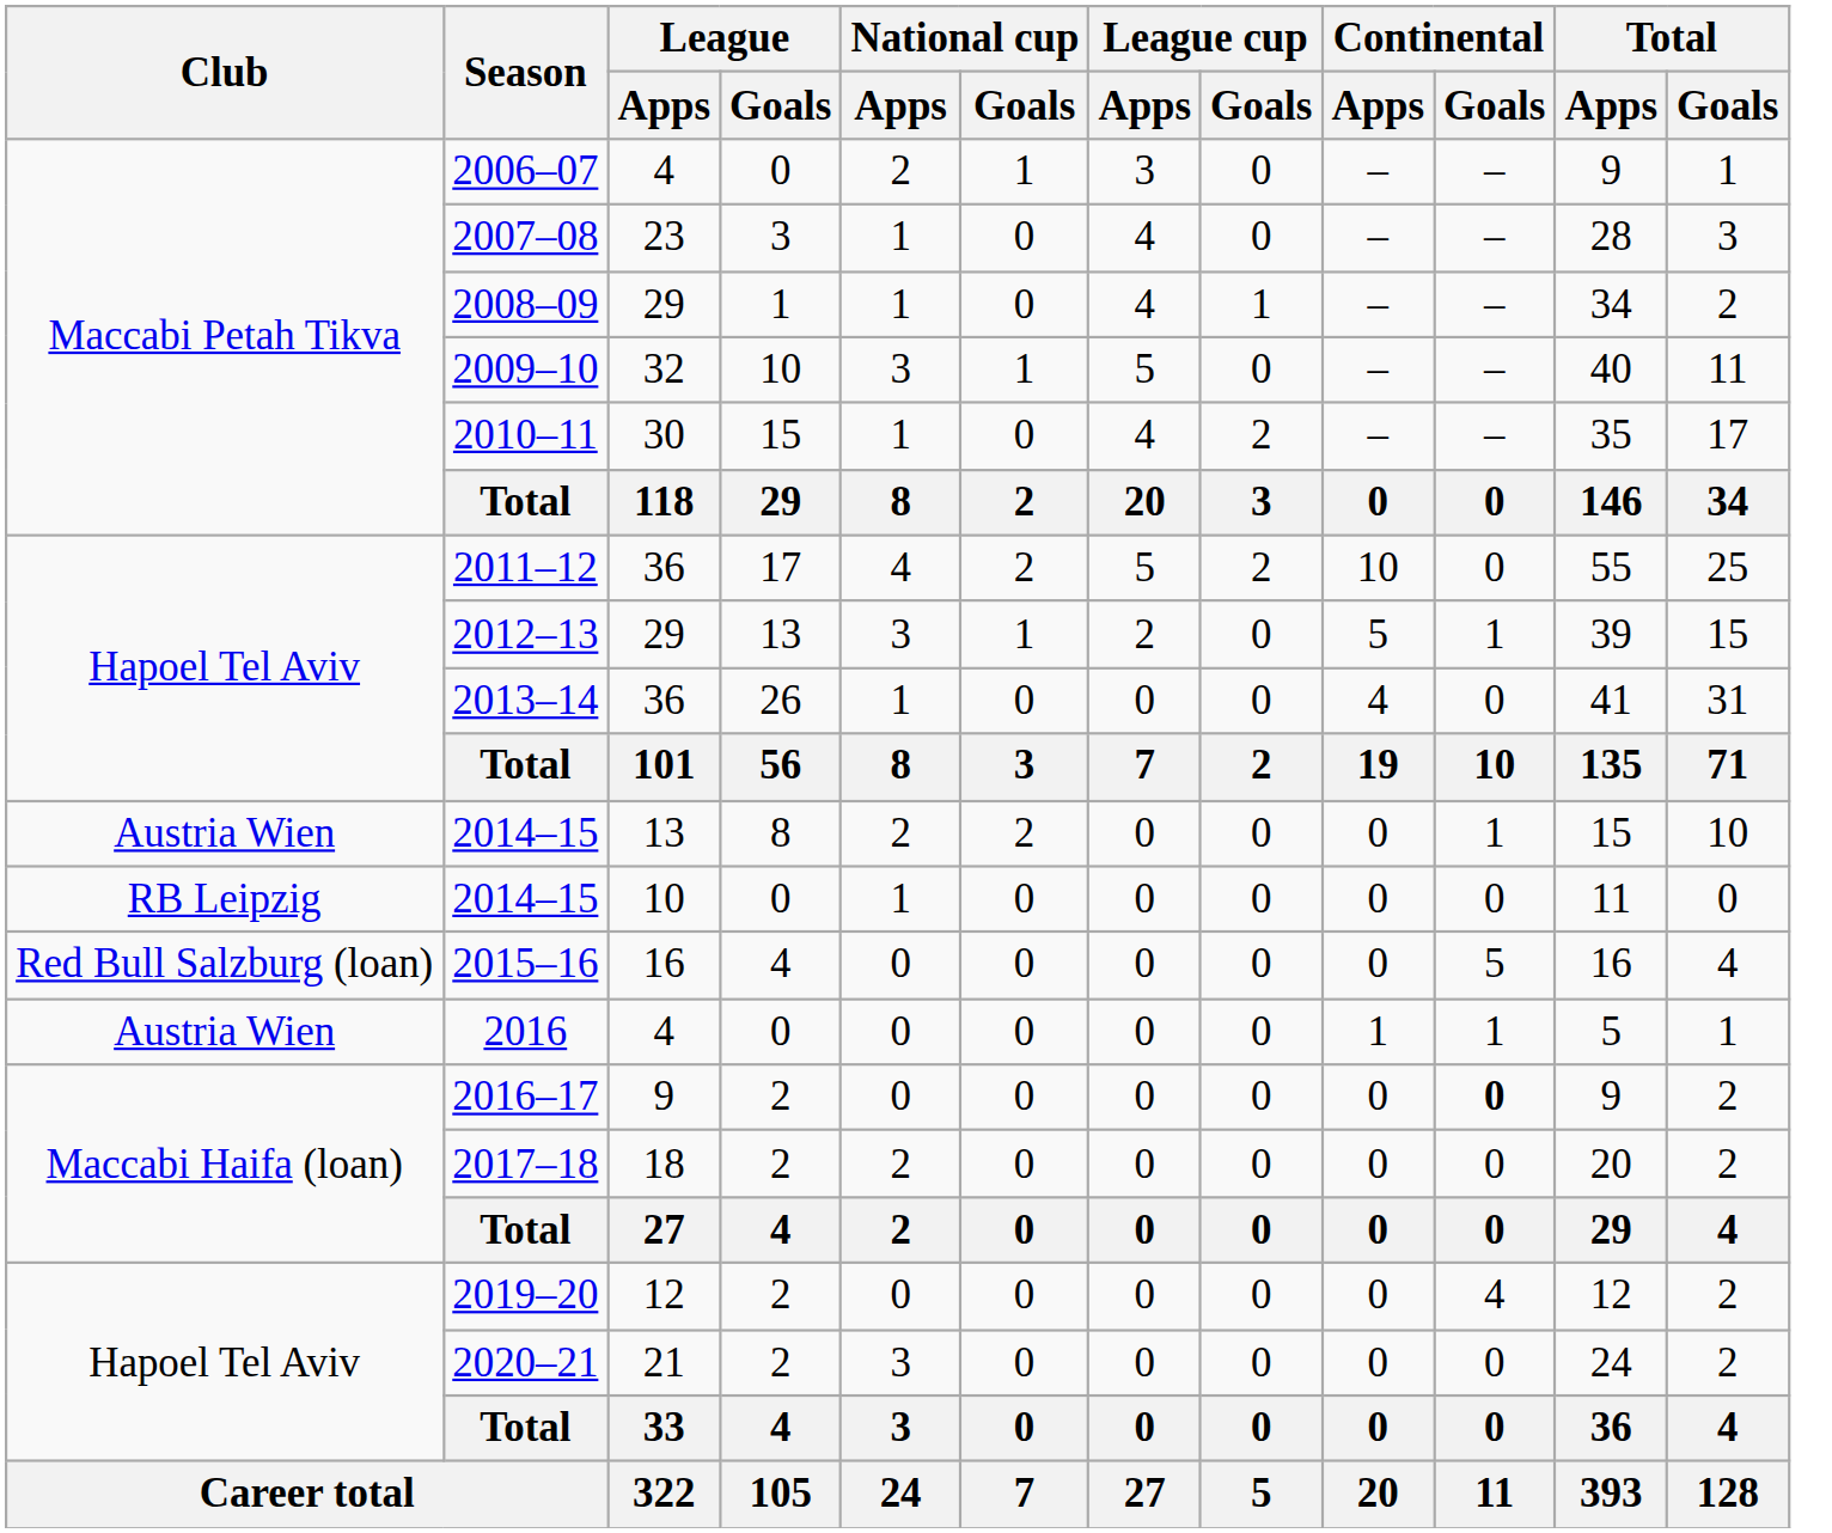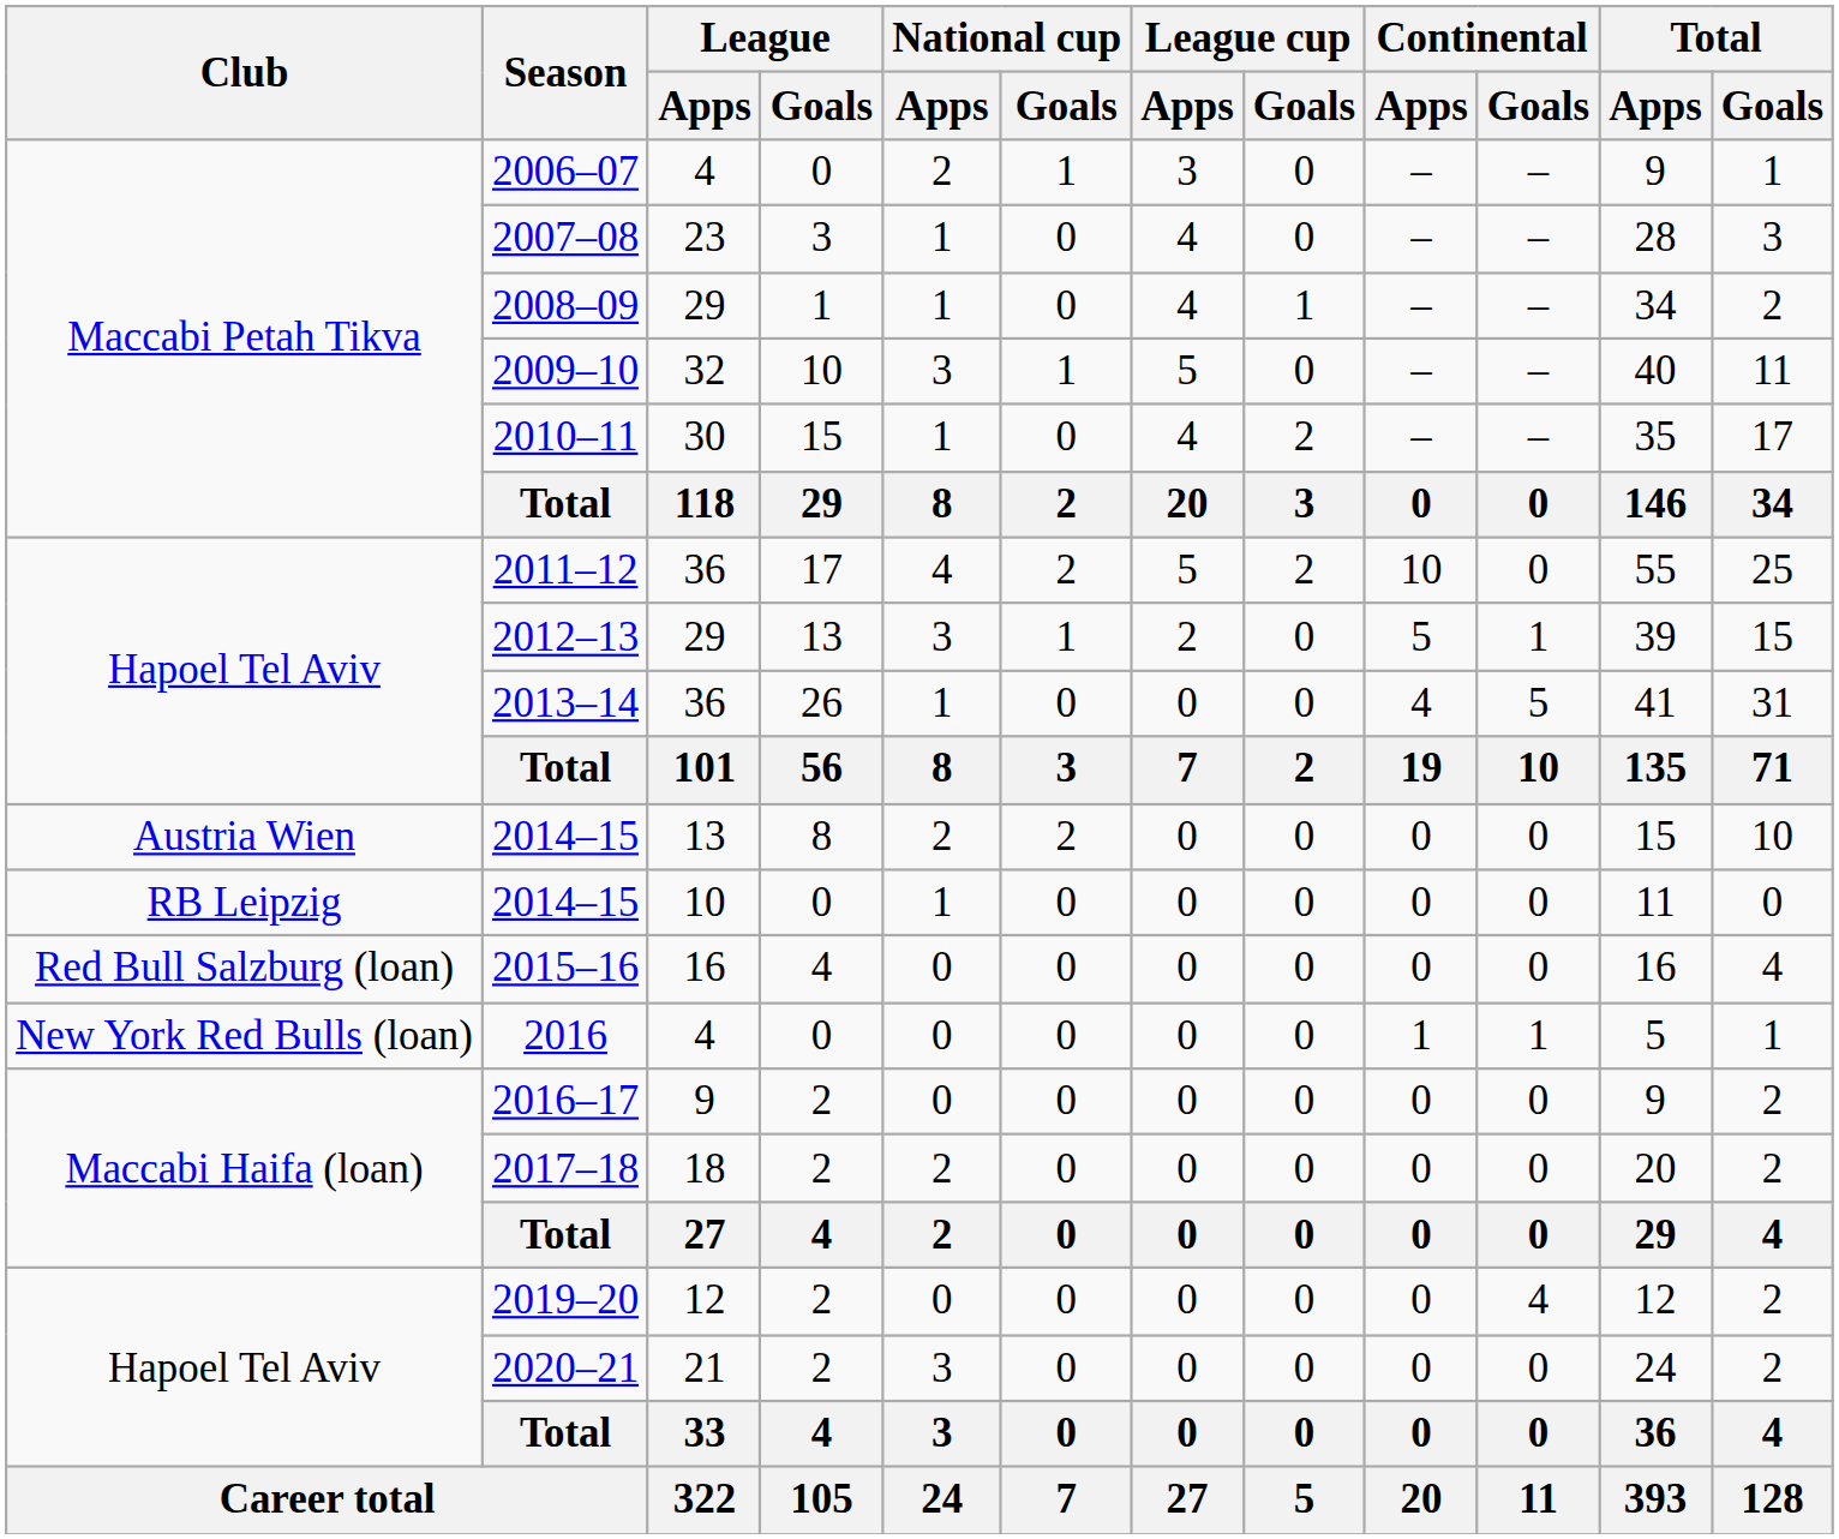2013–14 | Continental / Goals: 0 -> 5
2014–15 / 13 | Continental / Goals: 1 -> 0
2015–16 | Continental / Goals: 5 -> 0
2016 | Club: Austria Wien -> New York Red Bulls (loan)
2016–17 | Continental / Goals: bold -> normal
